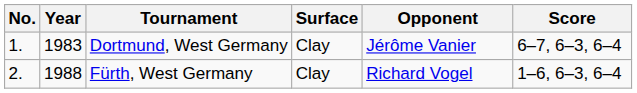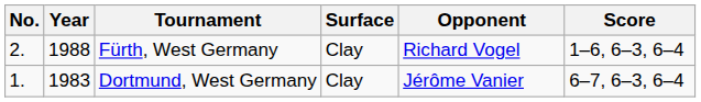rows swapped: Dortmund, West Germany <-> Fürth, West Germany
